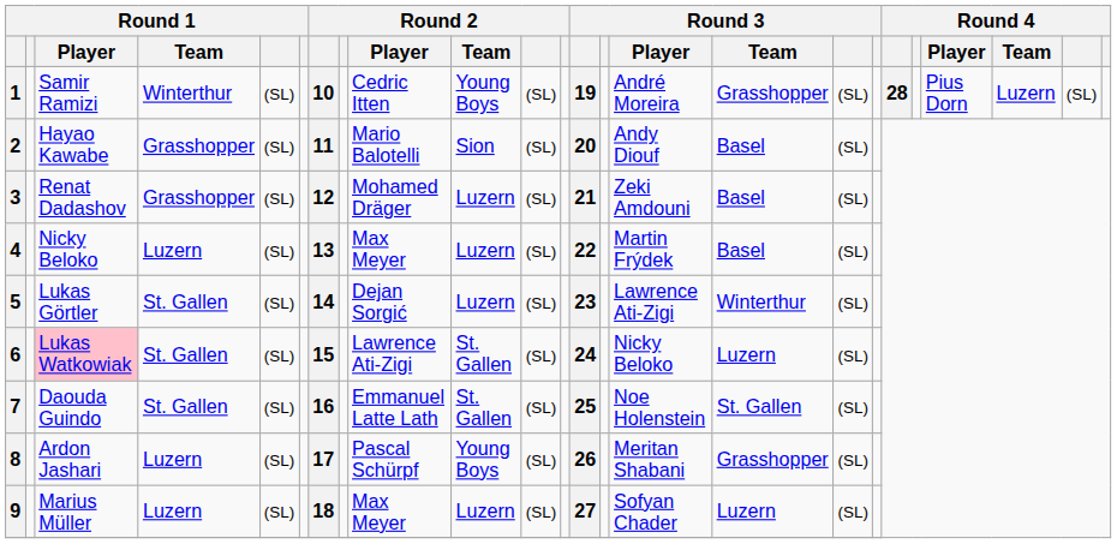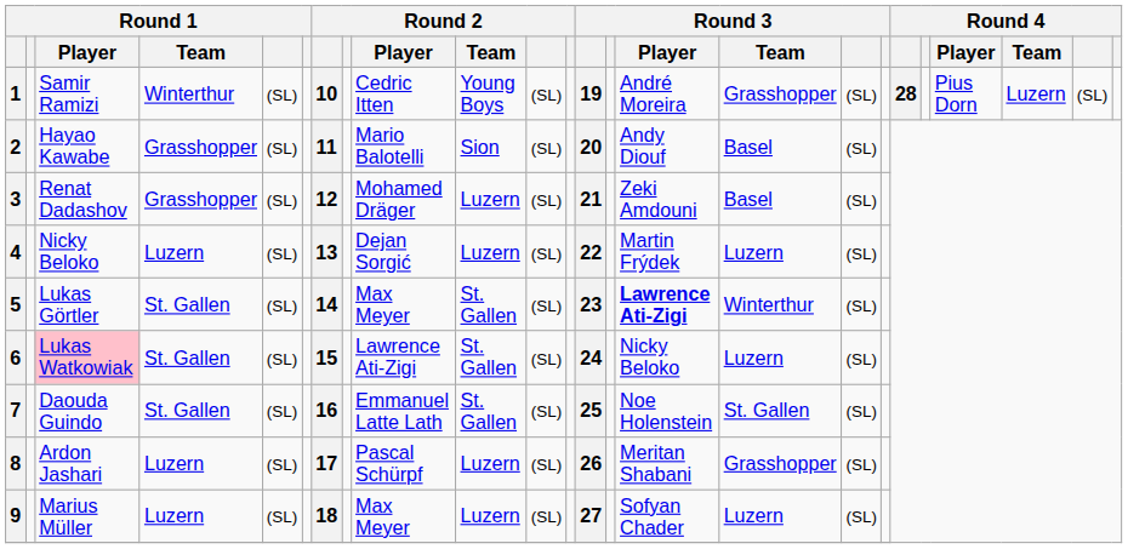4 | Round 2 / Player: Max Meyer -> Dejan Sorgić
4 | Round 3 / Team: Basel -> Luzern
5 | Round 2 / Player: Dejan Sorgić -> Max Meyer
5 | Round 2 / Team: Luzern -> St. Gallen
5 | Round 3 / Player: normal -> bold
8 | Round 2 / Team: Young Boys -> Luzern
